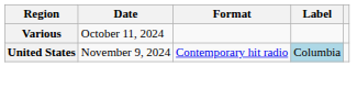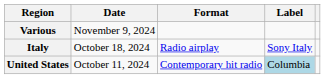Various | Date: October 11, 2024 -> November 9, 2024
+ row: Italy | October 18, 2024 | Radio airplay | Sony Italy
United States | Date: November 9, 2024 -> October 11, 2024
